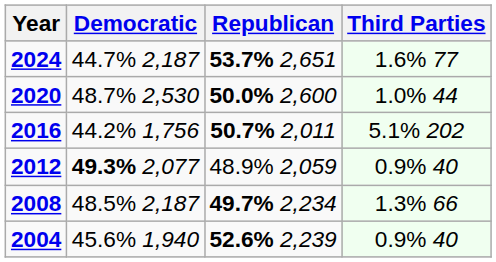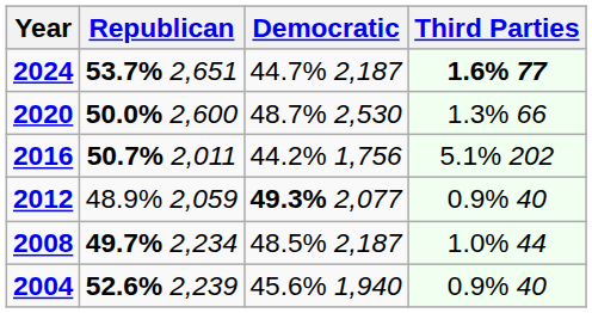columns swapped: Republican <-> Democratic
2024 | Third Parties: normal -> bold
2020 | Third Parties: 1.0% 44 -> 1.3% 66
2008 | Third Parties: 1.3% 66 -> 1.0% 44
